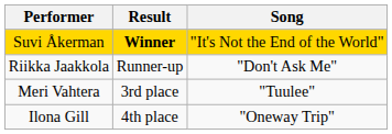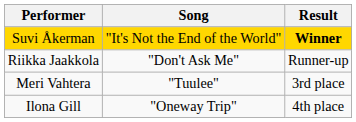columns swapped: Song <-> Result
